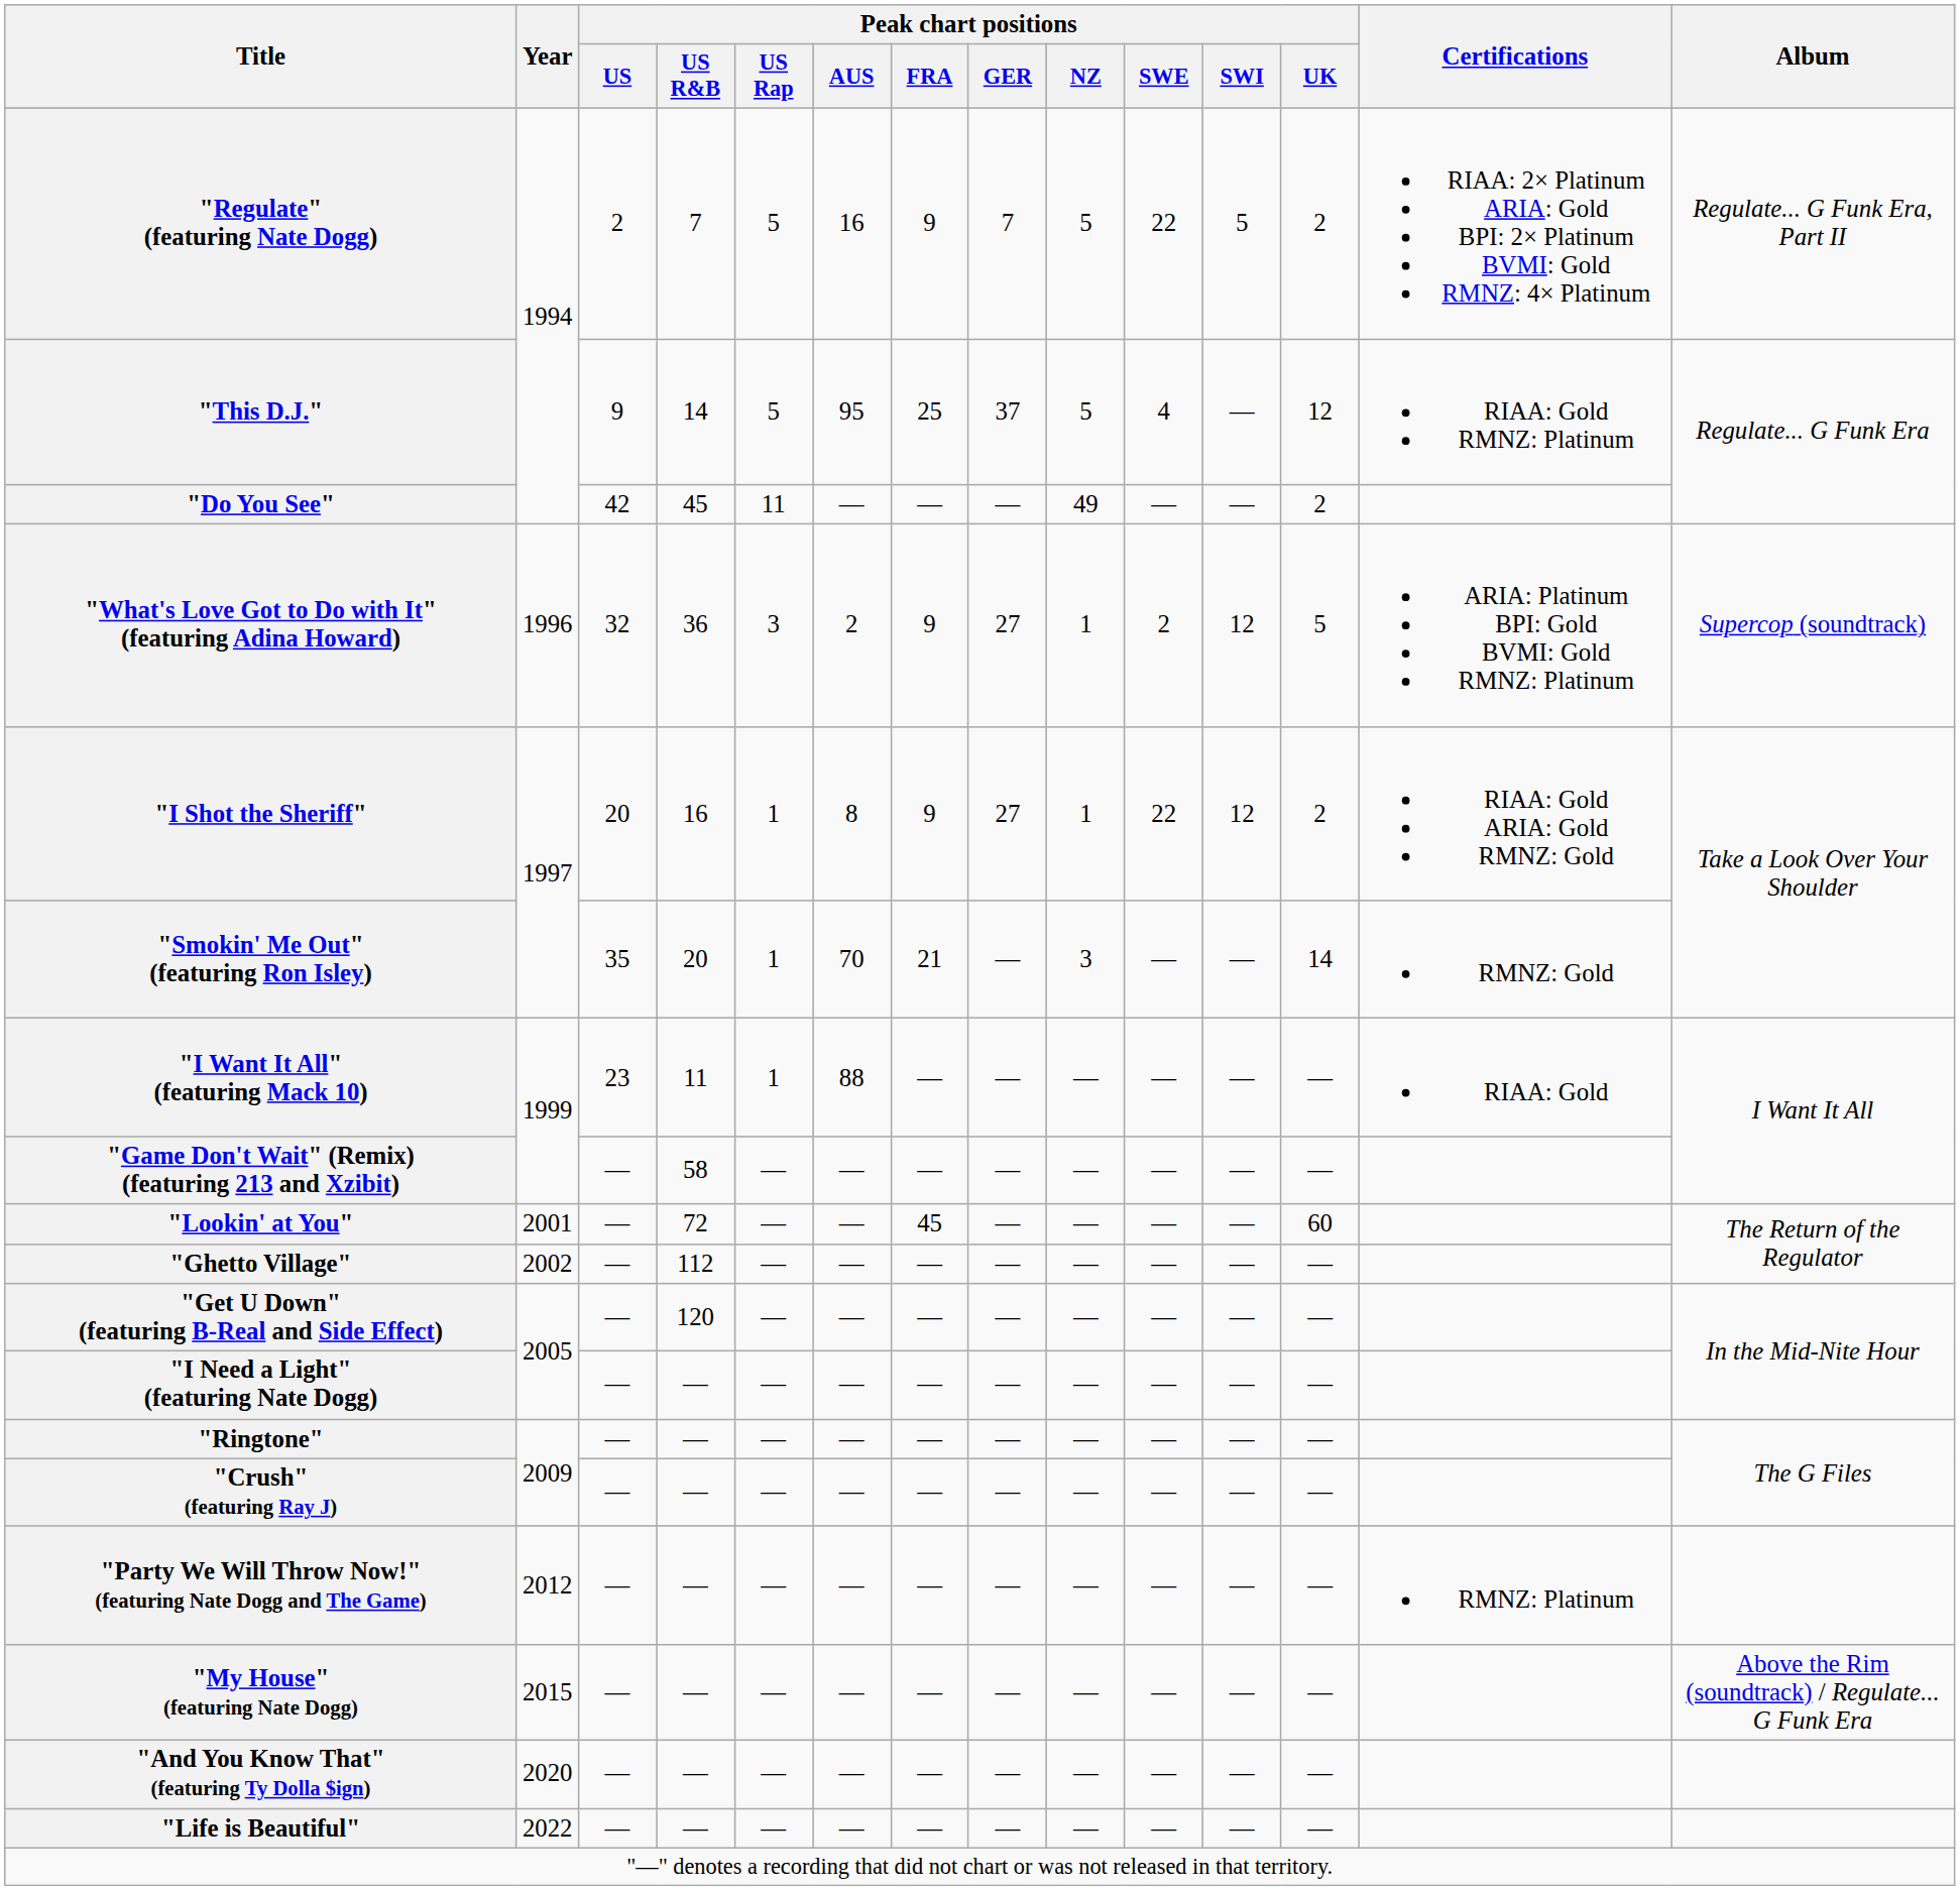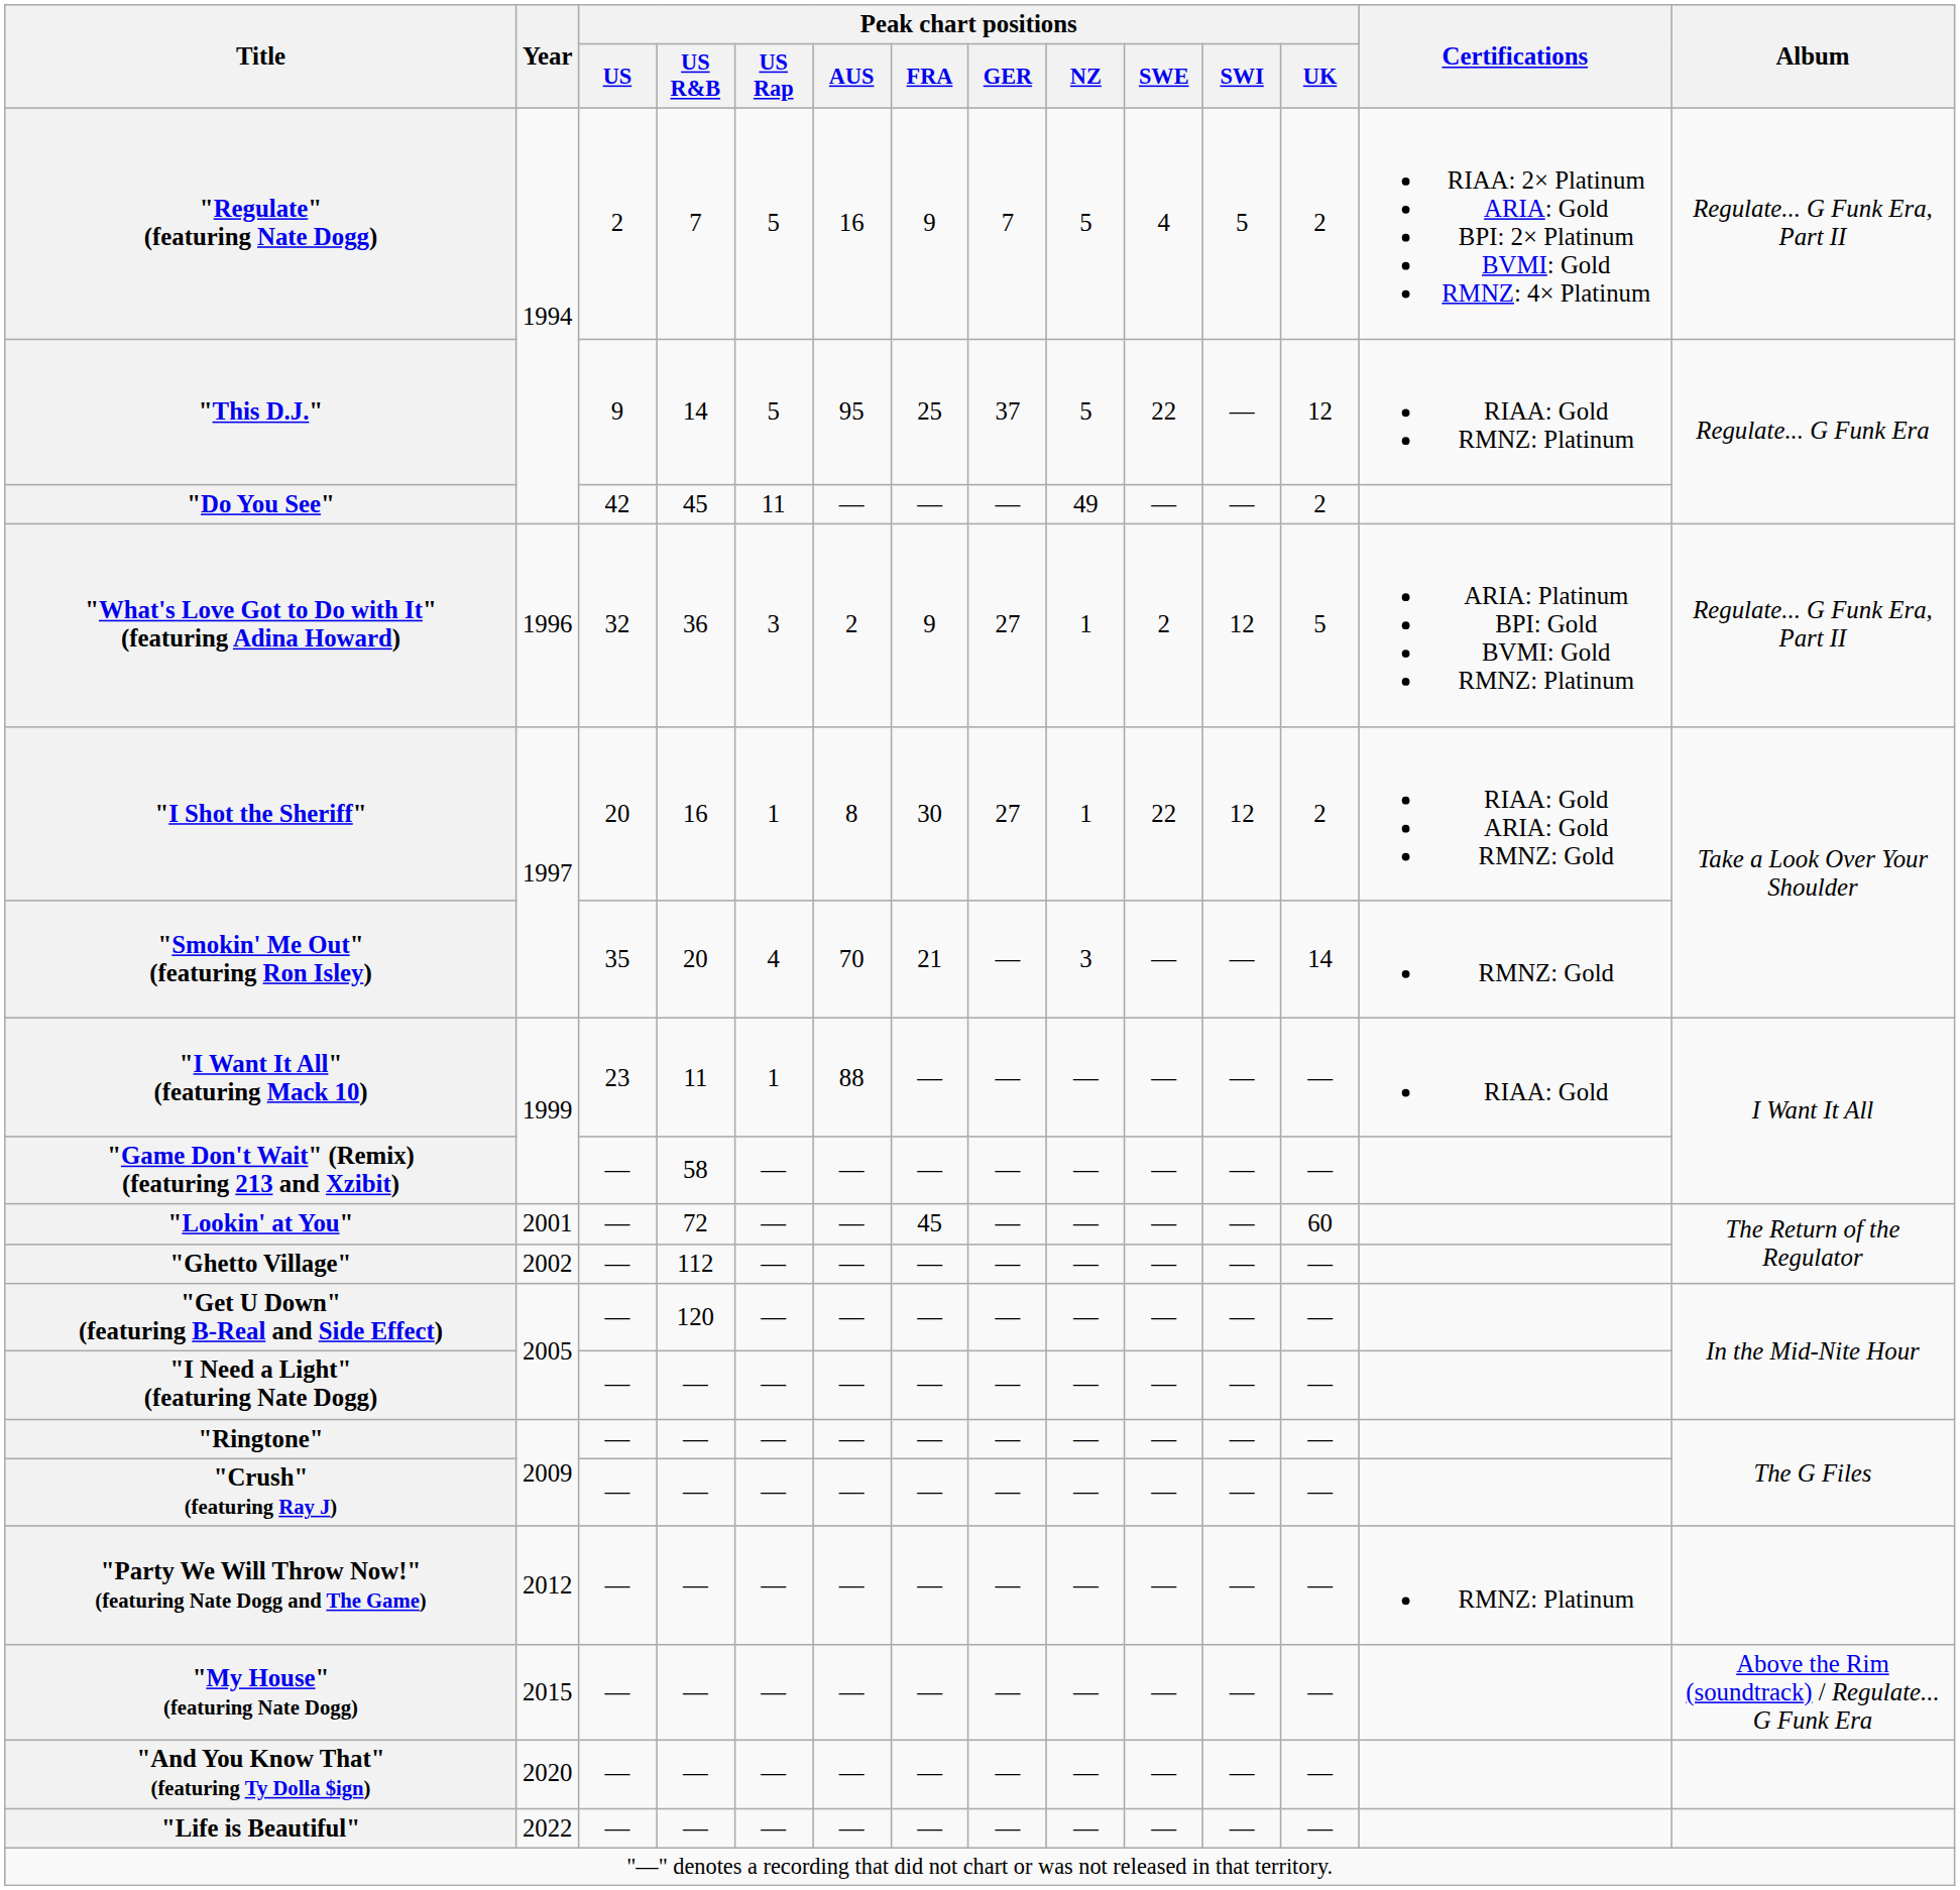"Regulate" (featuring Nate Dogg) | Peak chart positions / SWE: 22 -> 4
"This D.J." | Peak chart positions / SWE: 4 -> 22
"What's Love Got to Do with It" (featuring Adina Howard) | Album: Supercop (soundtrack) -> Regulate... G Funk Era, Part II
"I Shot the Sheriff" | Peak chart positions / FRA: 9 -> 30
"Smokin' Me Out" (featuring Ron Isley) | Peak chart positions / US Rap: 1 -> 4
